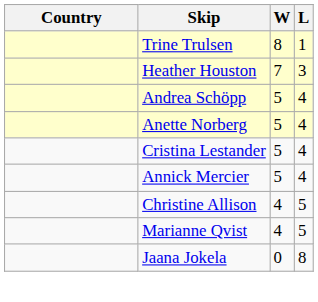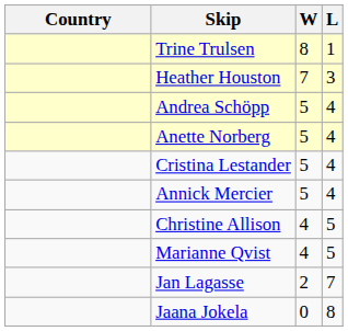+ row: Jan Lagasse | 2 | 7
